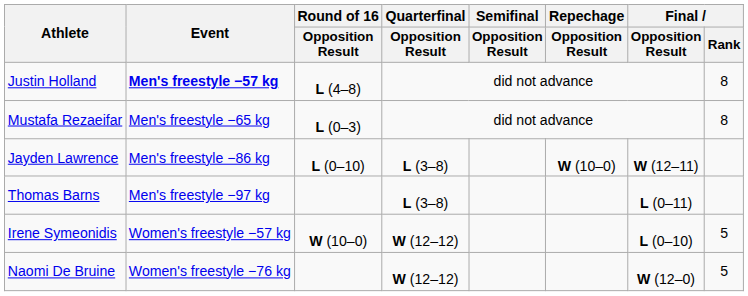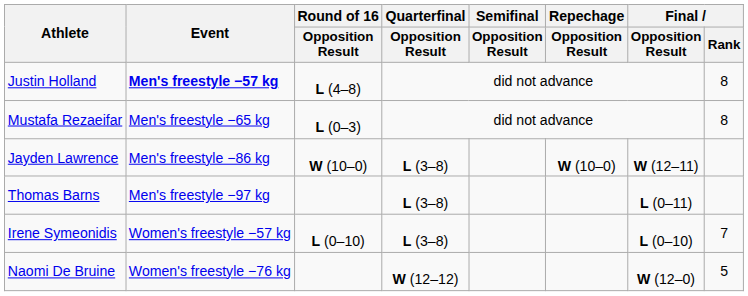Jayden Lawrence | Round of 16 / Opposition Result: L (0–10) -> W (10–0)
Irene Symeonidis | Round of 16 / Opposition Result: W (10–0) -> L (0–10)
Irene Symeonidis | Quarterfinal / Opposition Result: W (12–12) -> L (3–8)
Irene Symeonidis | Final / Rank: 5 -> 7
